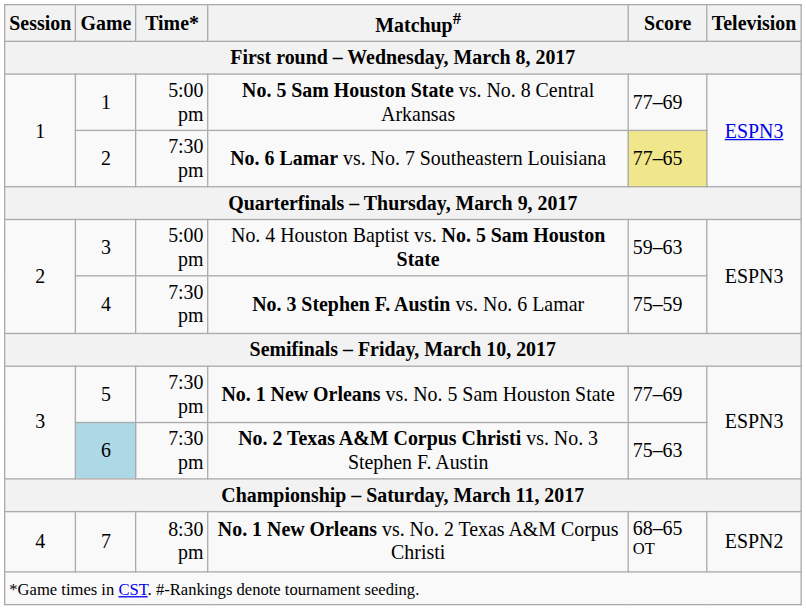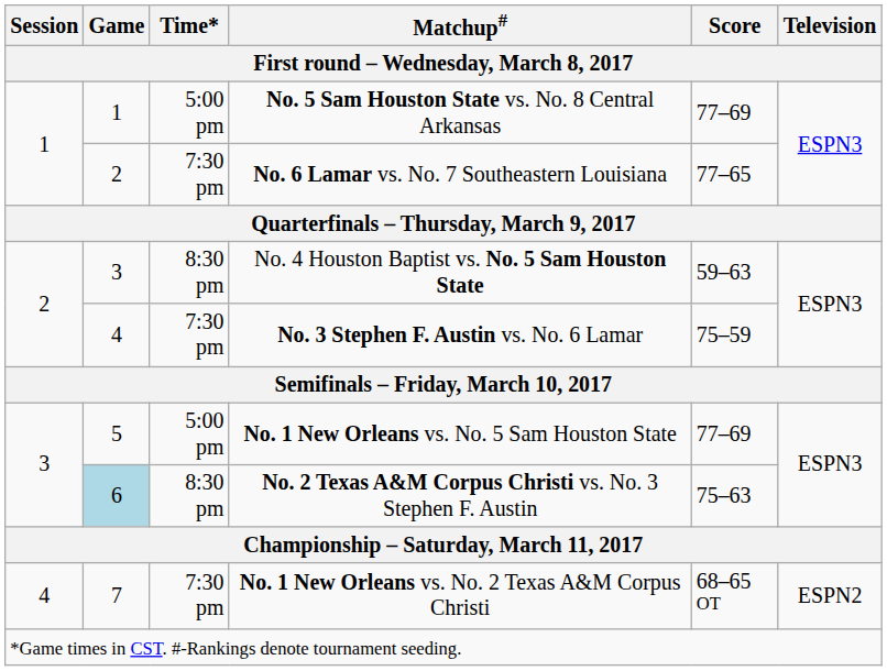No. 6 Lamar vs. No. 7 Southeastern Louisiana | Score: khaki background -> no background
No. 4 Houston Baptist vs. No. 5 Sam Houston State | Time*: 5:00 pm -> 8:30 pm
No. 1 New Orleans vs. No. 5 Sam Houston State | Time*: 7:30 pm -> 5:00 pm
No. 2 Texas A&M Corpus Christi vs. No. 3 Stephen F. Austin | Time*: 7:30 pm -> 8:30 pm
No. 1 New Orleans vs. No. 2 Texas A&M Corpus Christi | Time*: 8:30 pm -> 7:30 pm
